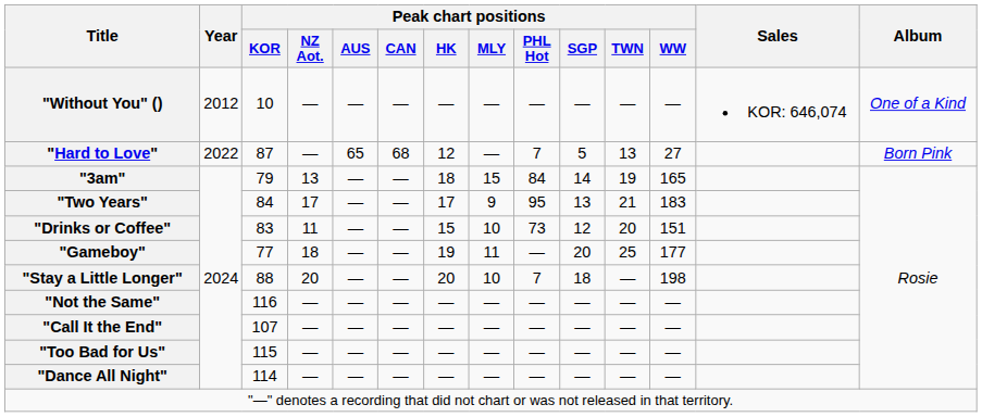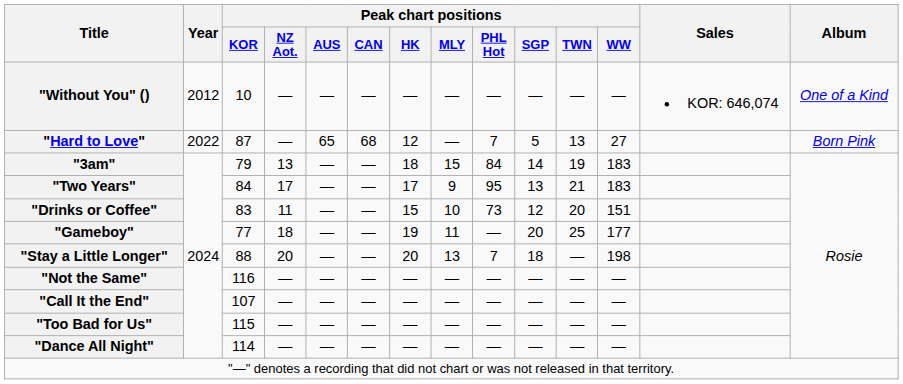"3am" | Peak chart positions / WW: 165 -> 183
"Stay a Little Longer" | Peak chart positions / MLY: 10 -> 13
